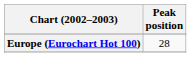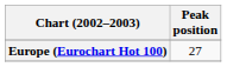Europe (Eurochart Hot 100) | Peak position: 28 -> 27
